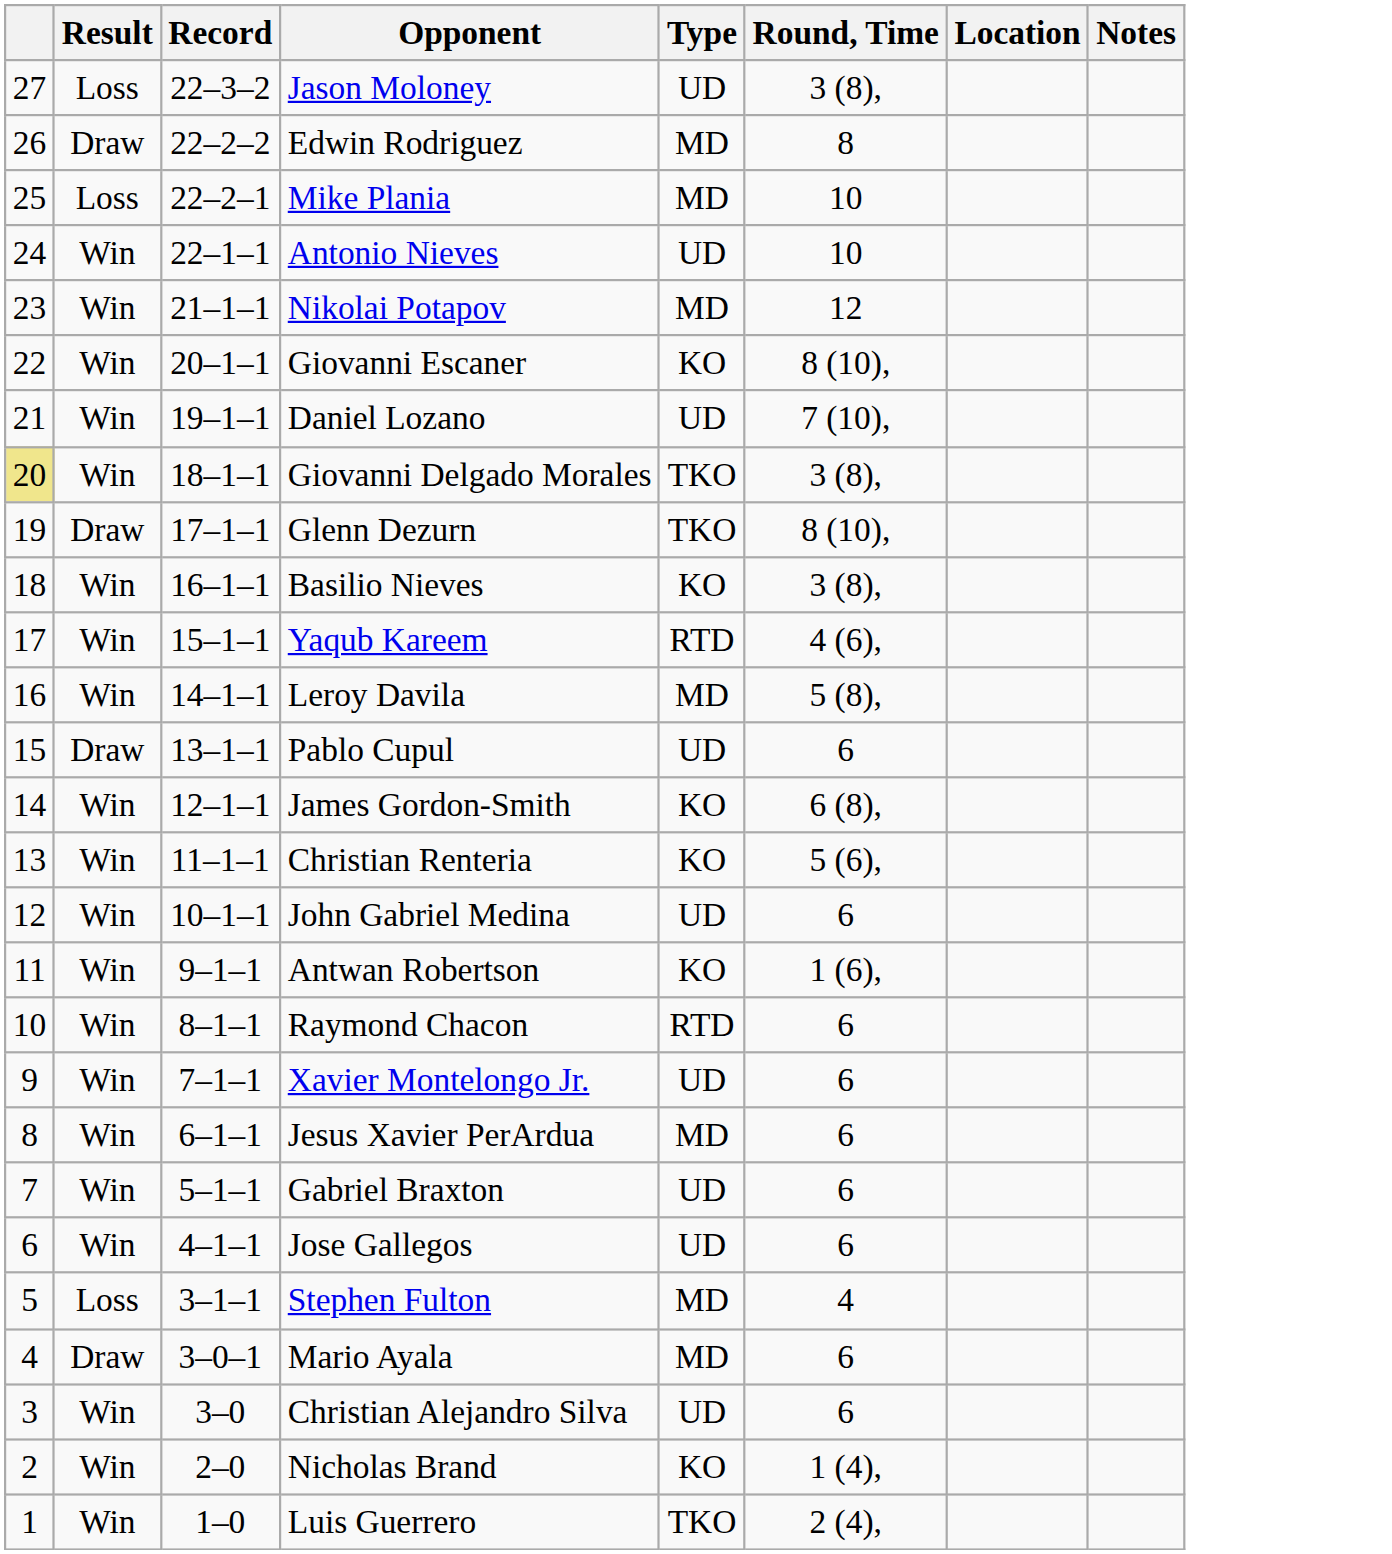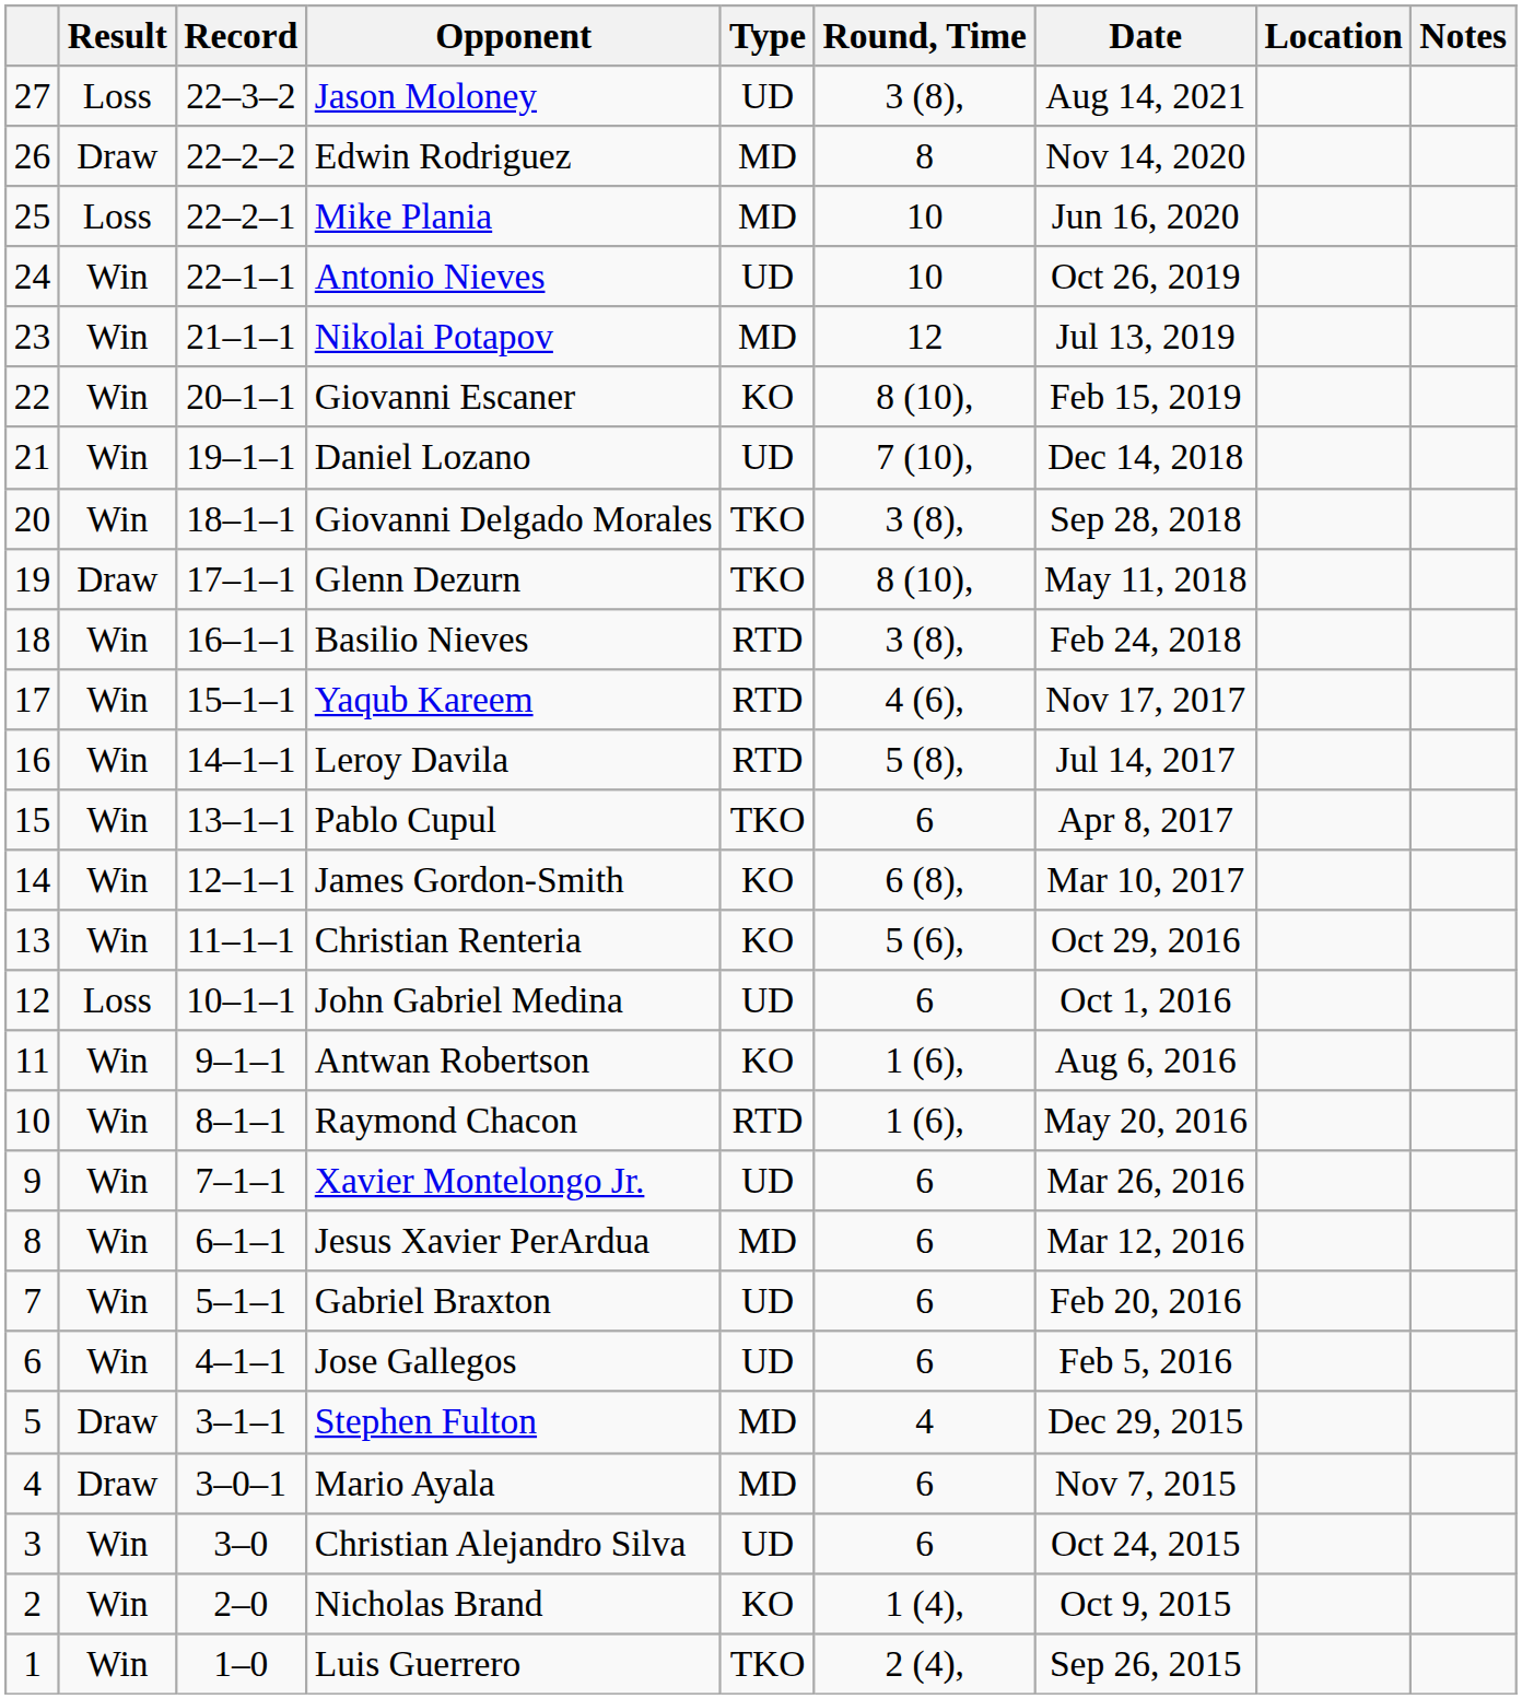+ column: Date | Aug 14, 2021 | Nov 14, 2020 | Jun 16, 2020 | Oct 26, 2019 | Jul 13, 2019 | Feb 15, 2019 | Dec 14, 2018 | Sep 28, 2018 | May 11, 2018 | Feb 24, 2018 | Nov 17, 2017 | Jul 14, 2017 | Apr 8, 2017 | Mar 10, 2017 | Oct 29, 2016 | Oct 1, 2016 | Aug 6, 2016 | May 20, 2016 | Mar 26, 2016 | Mar 12, 2016 | Feb 20, 2016 | Feb 5, 2016 | Dec 29, 2015 | Nov 7, 2015 | Oct 24, 2015 | Oct 9, 2015 | Sep 26, 2015
Giovanni Delgado Morales | column 1: khaki background -> no background
Basilio Nieves | Type: KO -> RTD
Leroy Davila | Type: MD -> RTD
Pablo Cupul | Result: Draw -> Win
Pablo Cupul | Type: UD -> TKO
John Gabriel Medina | Result: Win -> Loss
Raymond Chacon | Round, Time: 6 -> 1 (6),
Stephen Fulton | Result: Loss -> Draw
